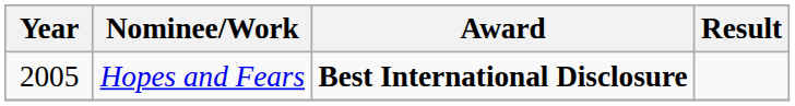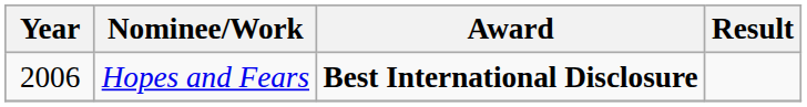Hopes and Fears | Year: 2005 -> 2006
